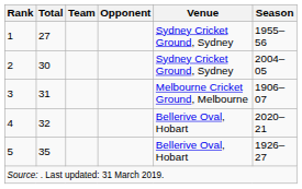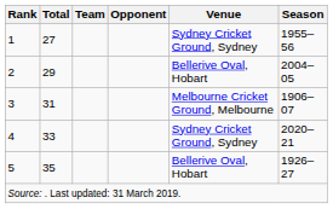2 | Total: 30 -> 29
2 | Venue: Sydney Cricket Ground, Sydney -> Bellerive Oval, Hobart
4 | Total: 32 -> 33
4 | Venue: Bellerive Oval, Hobart -> Sydney Cricket Ground, Sydney
